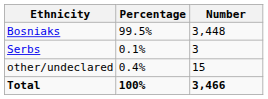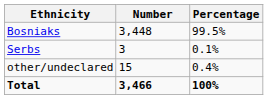columns swapped: Number <-> Percentage
